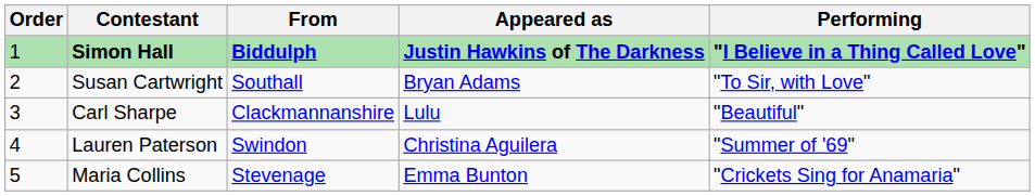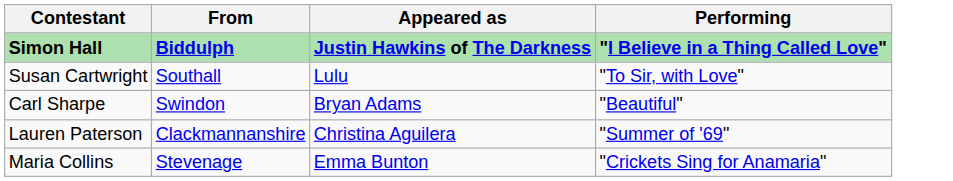- column: Order | 1 | 2 | 3 | 4 | 5
Susan Cartwright | Appeared as: Bryan Adams -> Lulu
Carl Sharpe | From: Clackmannanshire -> Swindon
Carl Sharpe | Appeared as: Lulu -> Bryan Adams
Lauren Paterson | From: Swindon -> Clackmannanshire
